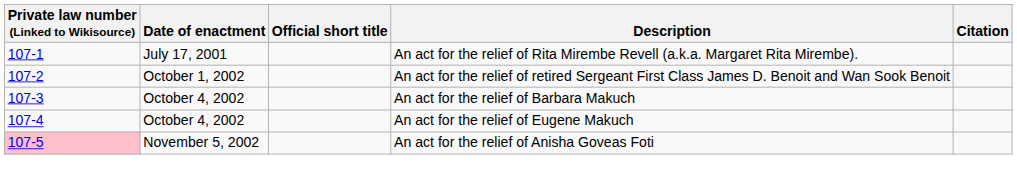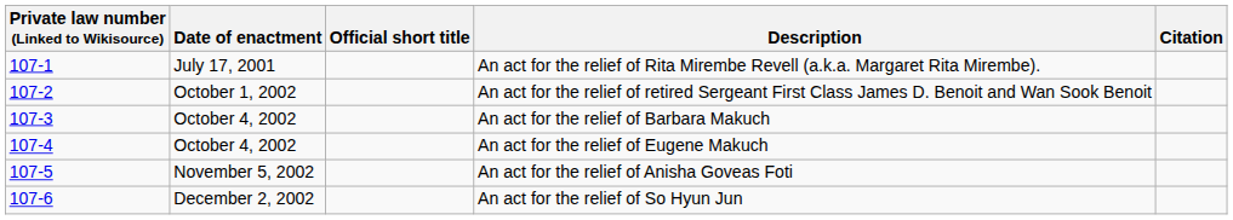An act for the relief of Anisha Goveas Foti | Private law number (Linked to Wikisource): pink background -> no background
+ row: 107-6 | December 2, 2002 | An act for the relief of So Hyun Jun
